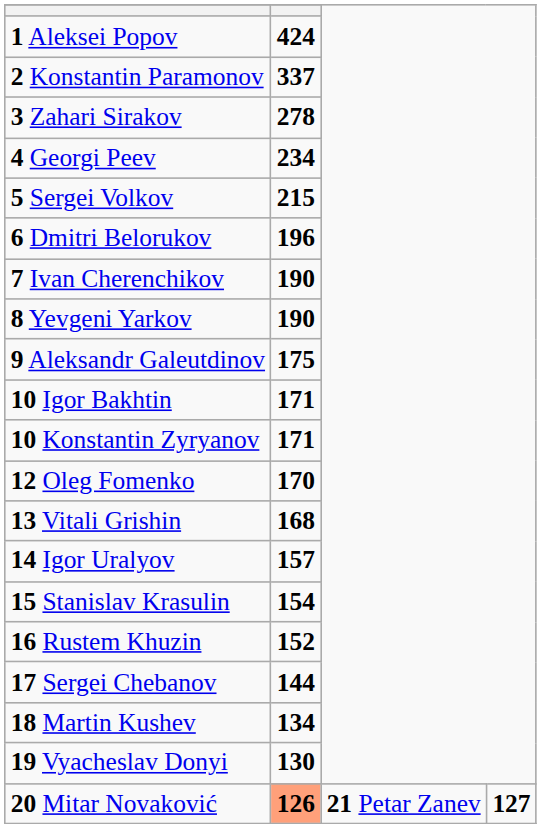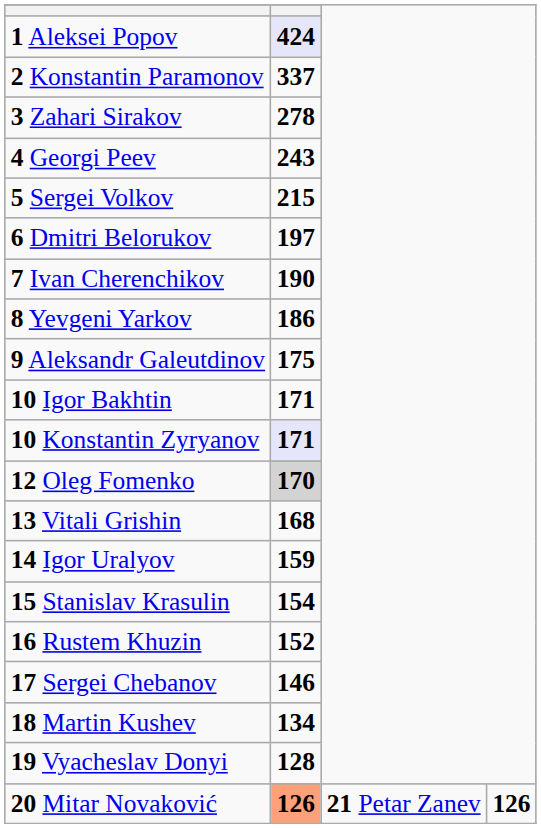1 Aleksei Popov | column 2: no background -> lavender background
4 Georgi Peev | column 2: 234 -> 243
6 Dmitri Belorukov | column 2: 196 -> 197
8 Yevgeni Yarkov | column 2: 190 -> 186
10 Konstantin Zyryanov | column 2: no background -> lavender background
12 Oleg Fomenko | column 2: no background -> lightgrey background
14 Igor Uralyov | column 2: 157 -> 159
17 Sergei Chebanov | column 2: 144 -> 146
19 Vyacheslav Donyi | column 2: 130 -> 128
20 Mitar Novaković | column 4: 127 -> 126
